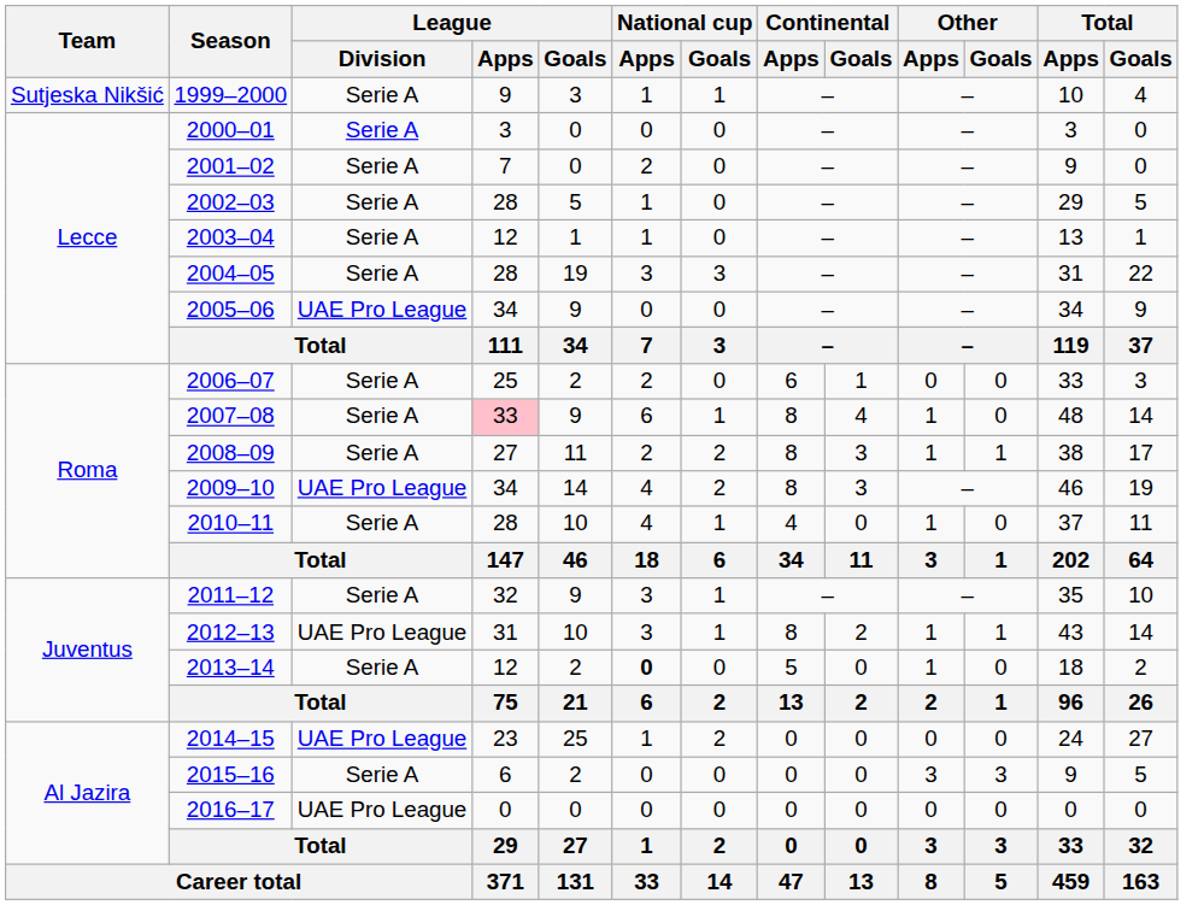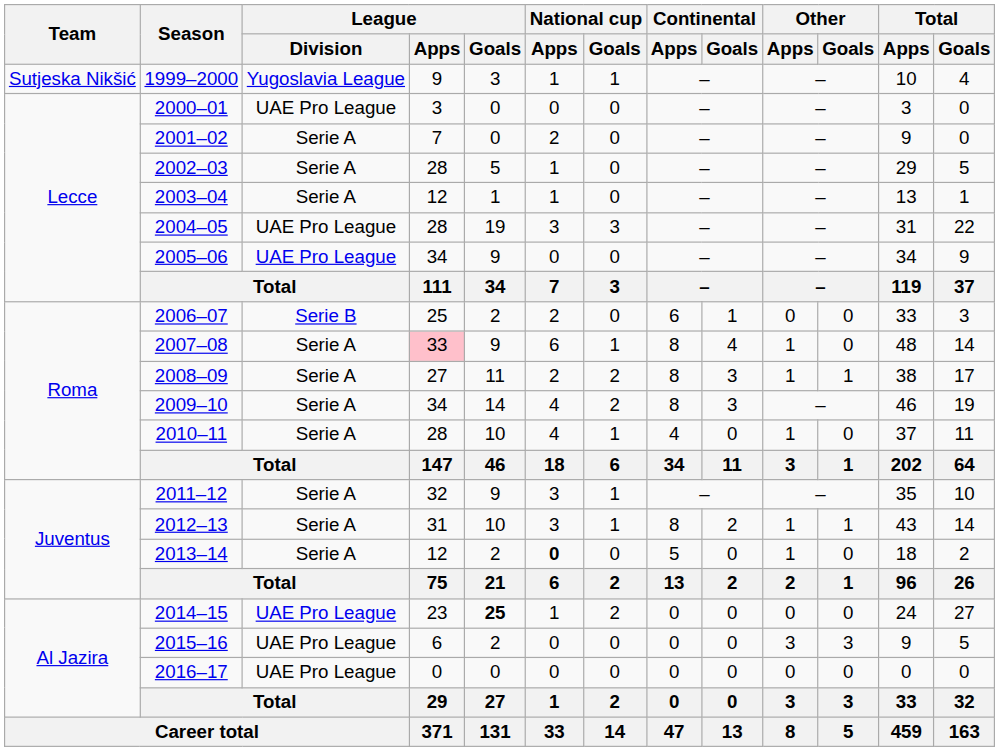1999–2000 | League / Division: Serie A -> Yugoslavia League
2000–01 | League / Division: Serie A -> UAE Pro League
2004–05 | League / Division: Serie A -> UAE Pro League
2006–07 | League / Division: Serie A -> Serie B
2009–10 | League / Division: UAE Pro League -> Serie A
2012–13 | League / Division: UAE Pro League -> Serie A
2014–15 | League / Goals: normal -> bold
2015–16 | League / Division: Serie A -> UAE Pro League
